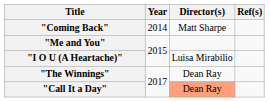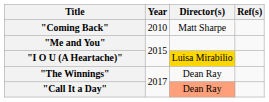"Coming Back" | Year: 2014 -> 2010
"I O U (A Heartache)" | Director(s): no background -> gold background
